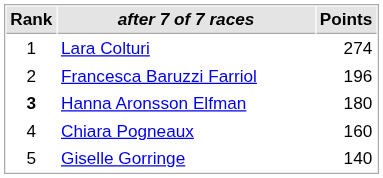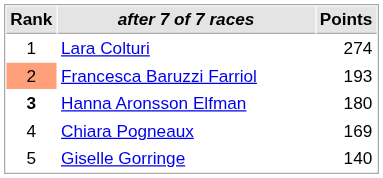Francesca Baruzzi Farriol | Rank: no background -> lightsalmon background
Francesca Baruzzi Farriol | Points: 196 -> 193
Chiara Pogneaux | Points: 160 -> 169
